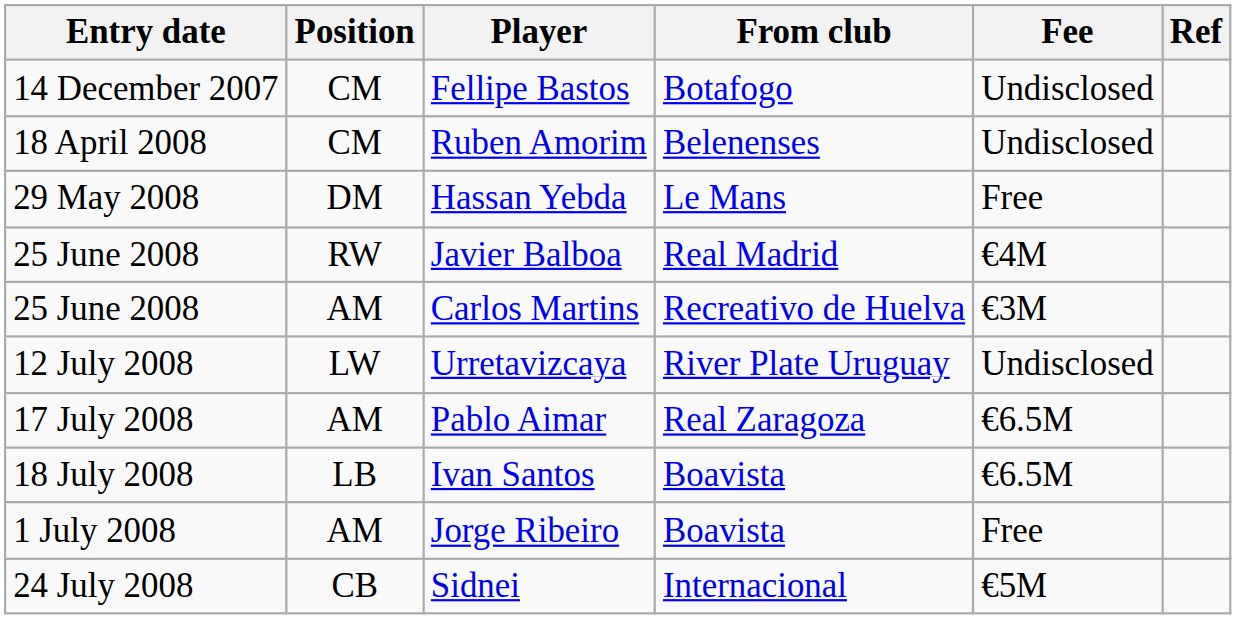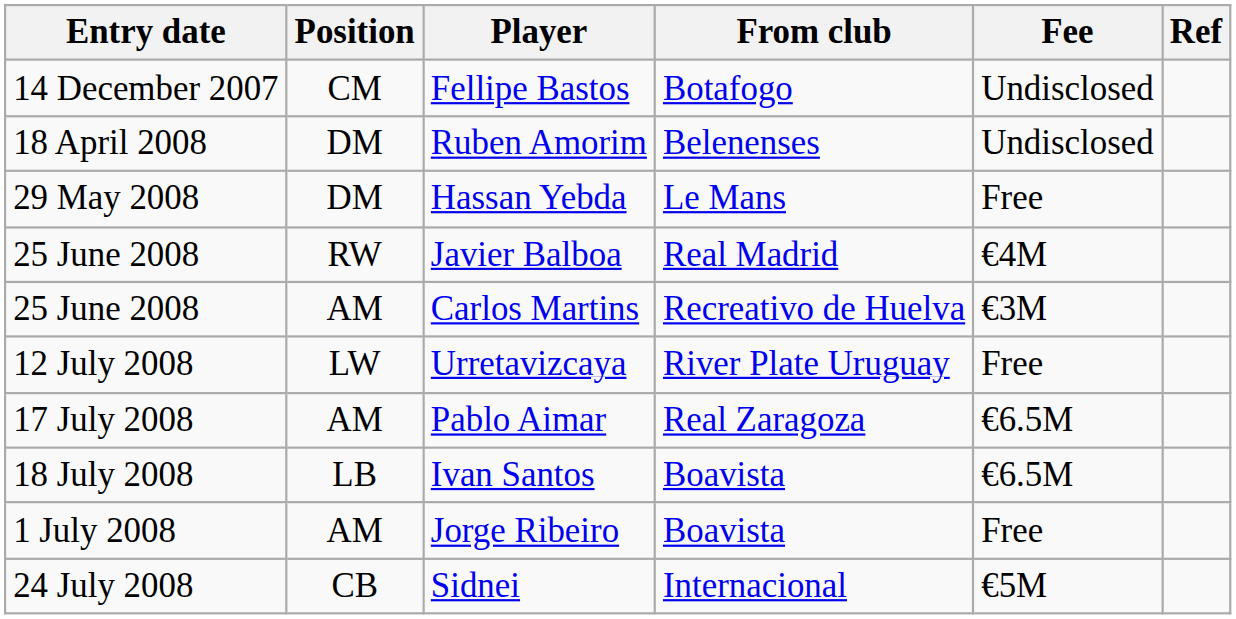Ruben Amorim | Position: CM -> DM
Urretavizcaya | Fee: Undisclosed -> Free
